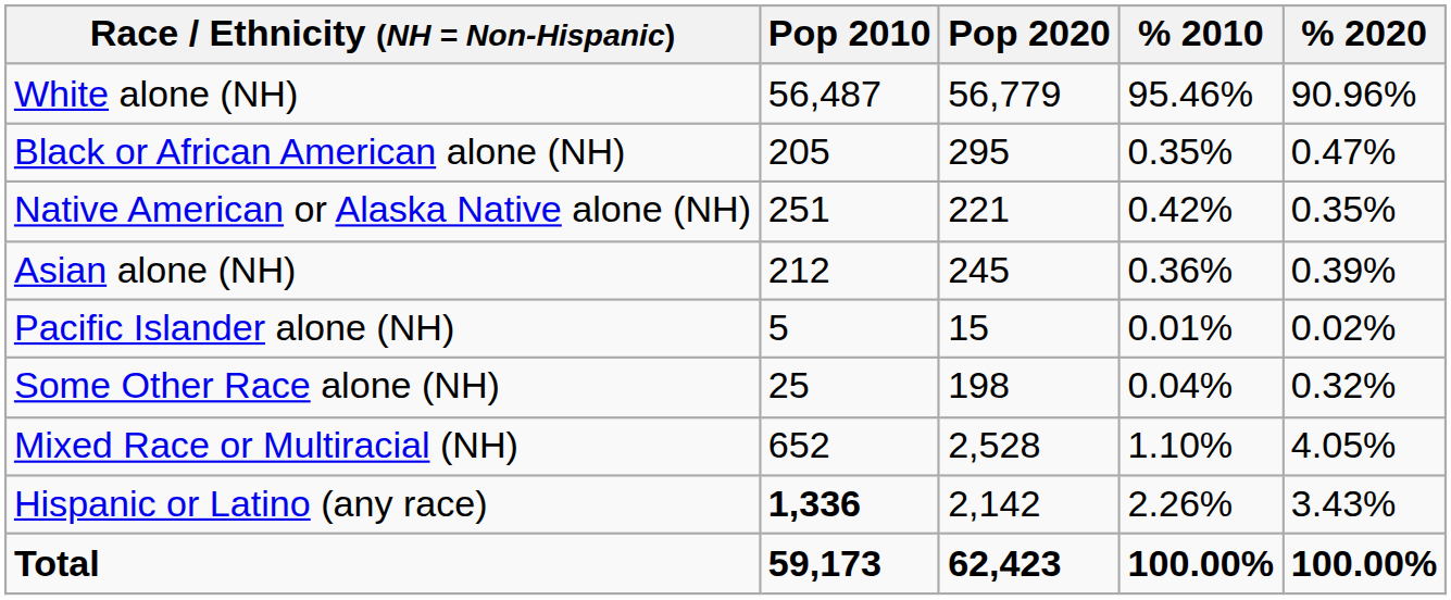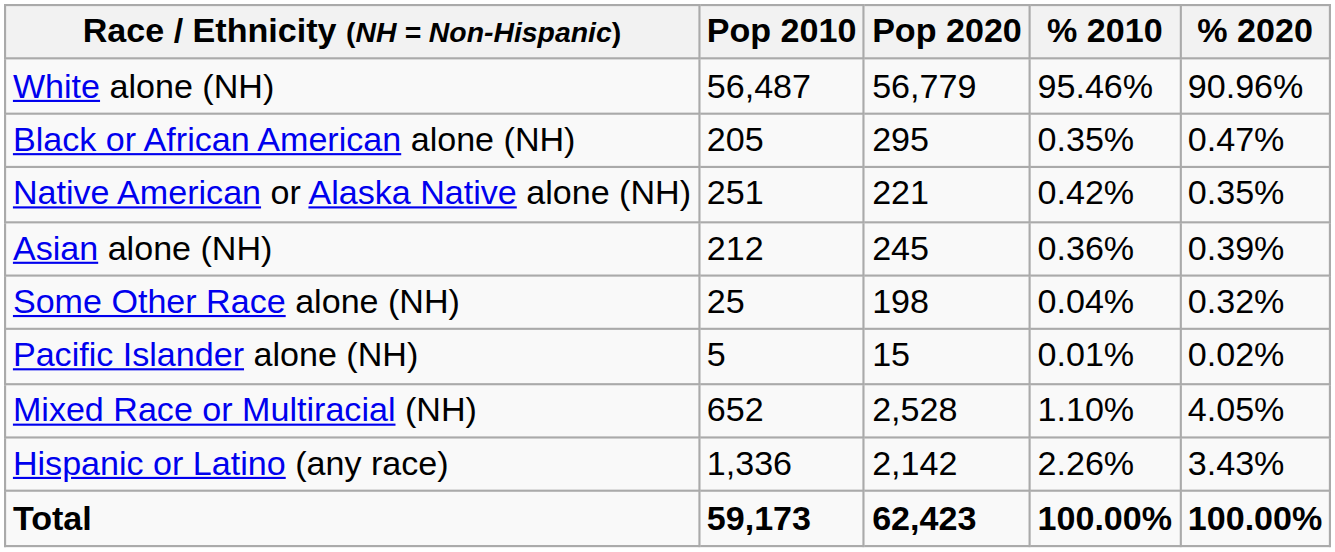rows swapped: Pacific Islander alone (NH) <-> Some Other Race alone (NH)
Hispanic or Latino (any race) | Pop 2010: bold -> normal
